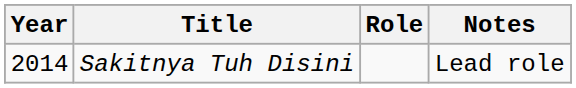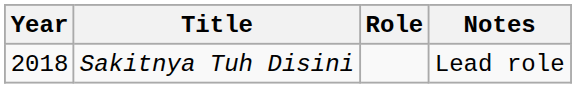Sakitnya Tuh Disini | Year: 2014 -> 2018
